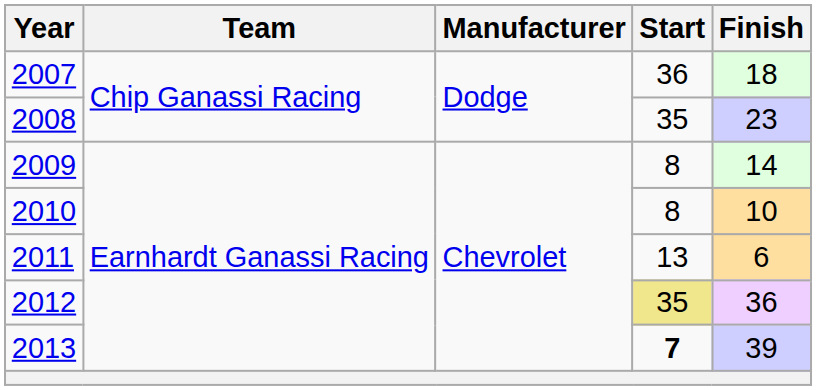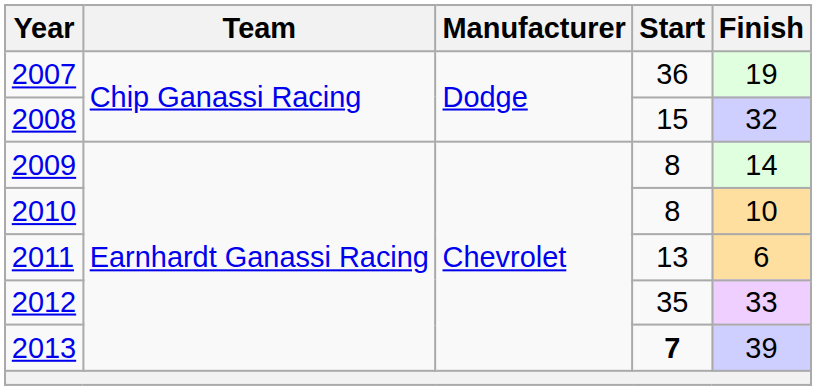2007 | Finish: 18 -> 19
2008 | Start: 35 -> 15
2008 | Finish: 23 -> 32
2012 | Start: khaki background -> no background
2012 | Finish: 36 -> 33
